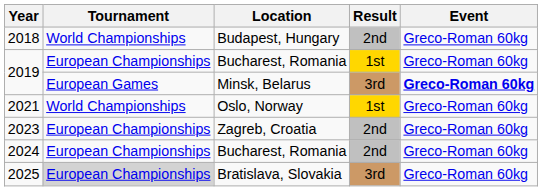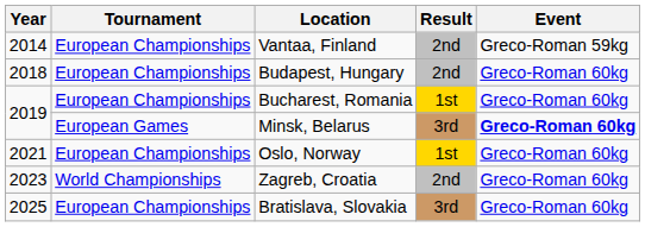+ row: 2014 | European Championships | Vantaa, Finland | 2nd | Greco-Roman 59kg
2018 | Tournament: World Championships -> European Championships
2021 | Tournament: World Championships -> European Championships
2023 | Tournament: European Championships -> World Championships
- row: 2024 | European Championships | Bucharest, Romania | 2nd | Greco-Roman 60kg
2025 | Tournament: lightgrey background -> no background
